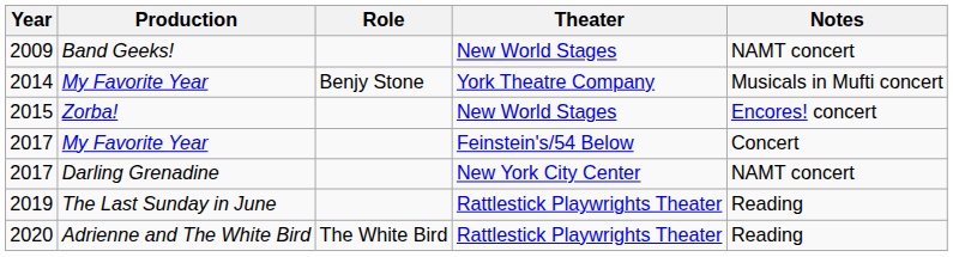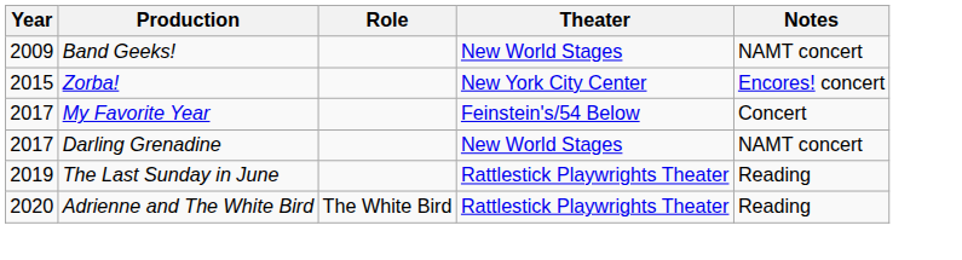- row: 2014 | My Favorite Year | Benjy Stone | York Theatre Company | Musicals in Mufti concert
2015 | Theater: New World Stages -> New York City Center
2017 / Darling Grenadine | Theater: New York City Center -> New World Stages
